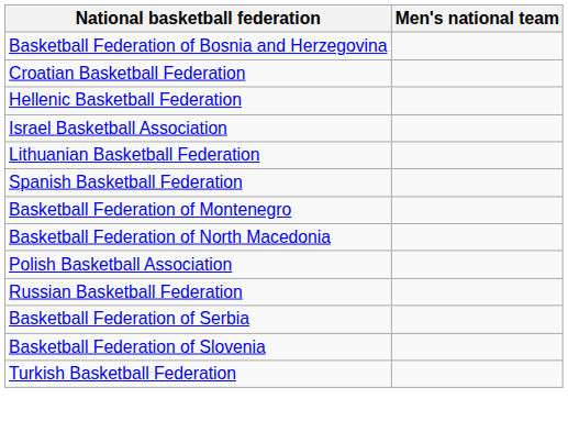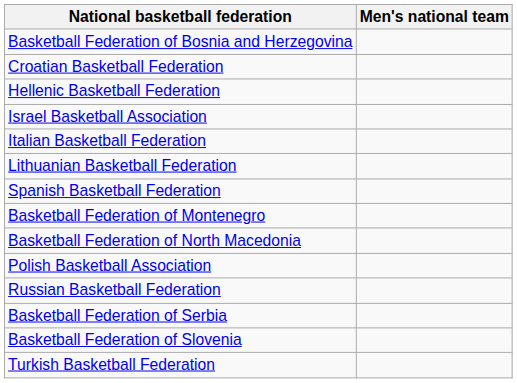+ row: Italian Basketball Federation
